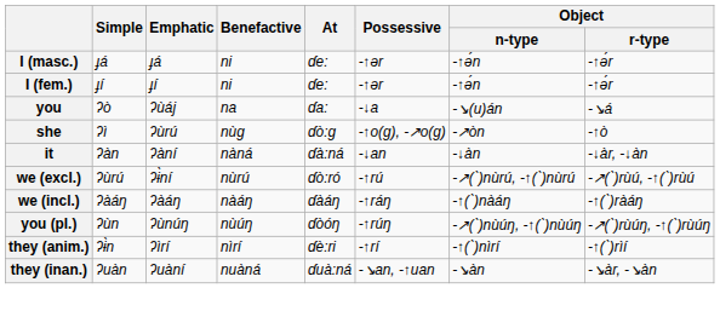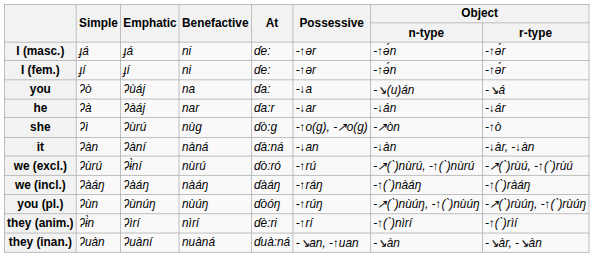+ row: he | ʔà | ʔàáj | nar | ɗa:r | -↓ar | -↓án | -↓ár
